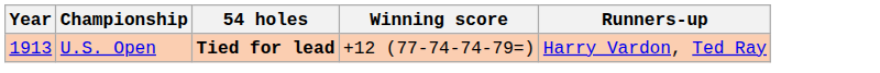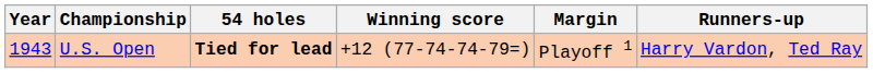+ column: Margin | Playoff 1
U.S. Open | Year: 1913 -> 1943
